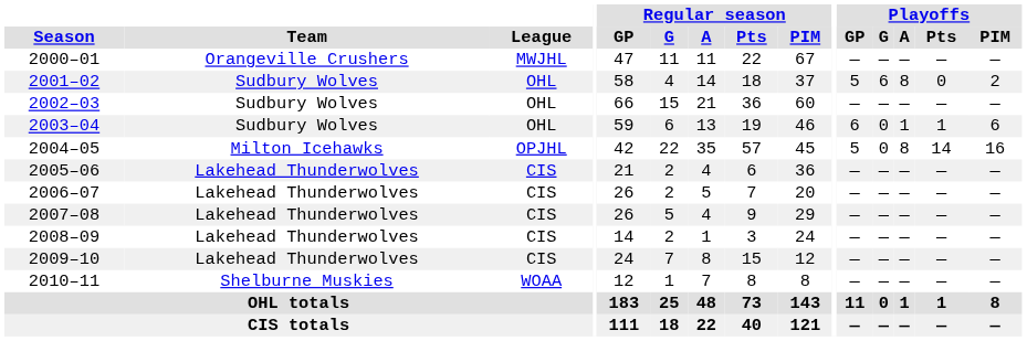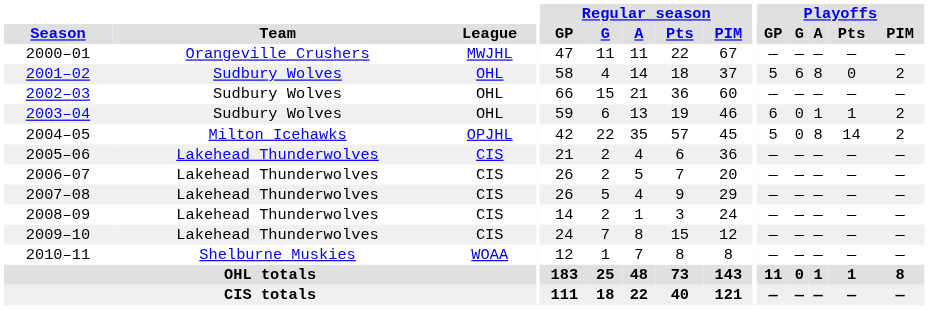2003–04 | Playoffs / PIM: 6 -> 2
2004–05 | Playoffs / PIM: 16 -> 2
